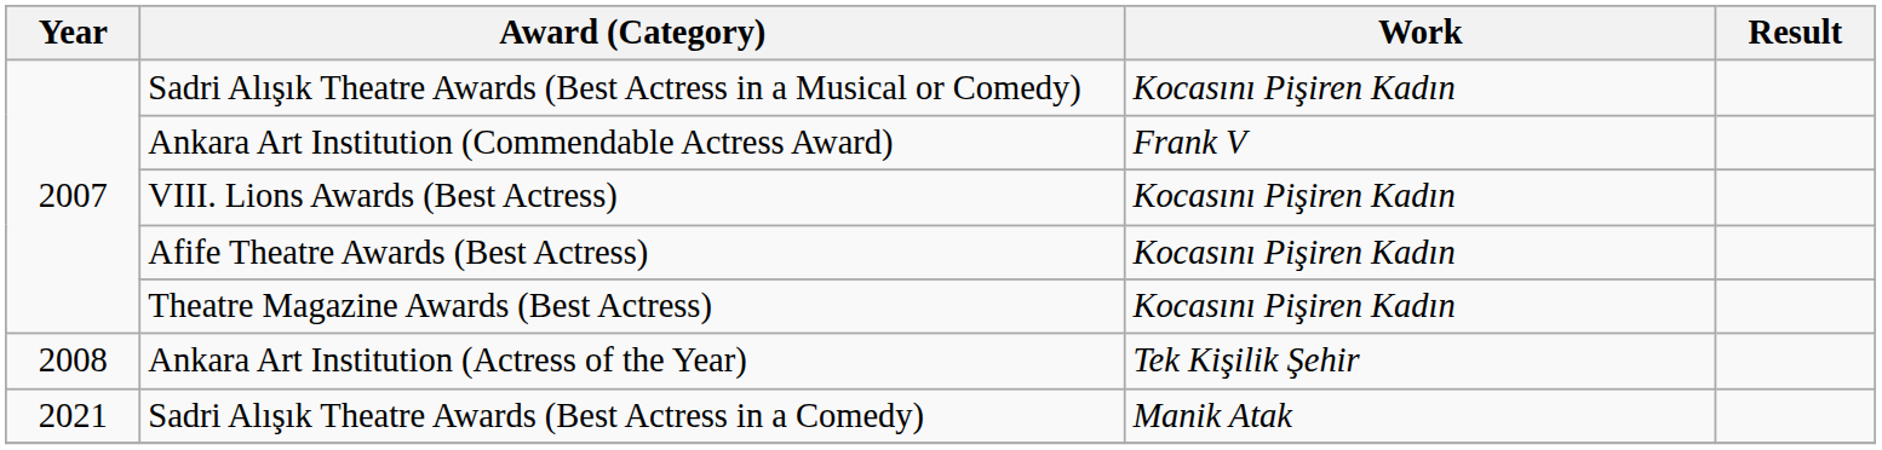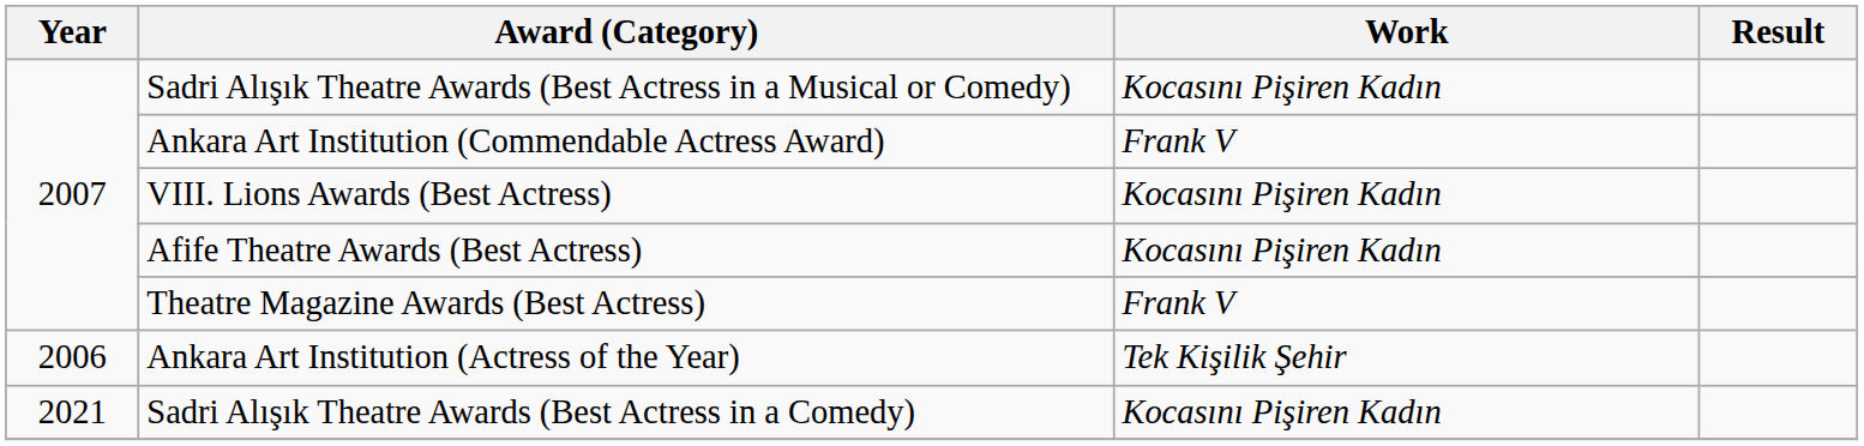Theatre Magazine Awards (Best Actress) | Work: Kocasını Pişiren Kadın -> Frank V
Ankara Art Institution (Actress of the Year) | Year: 2008 -> 2006
Sadri Alışık Theatre Awards (Best Actress in a Comedy) | Work: Manik Atak -> Kocasını Pişiren Kadın
